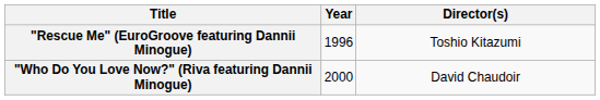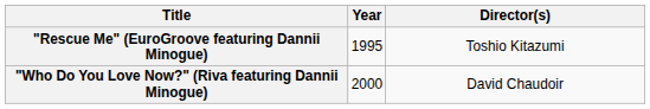"Rescue Me" (EuroGroove featuring Dannii Minogue) | Year: 1996 -> 1995
